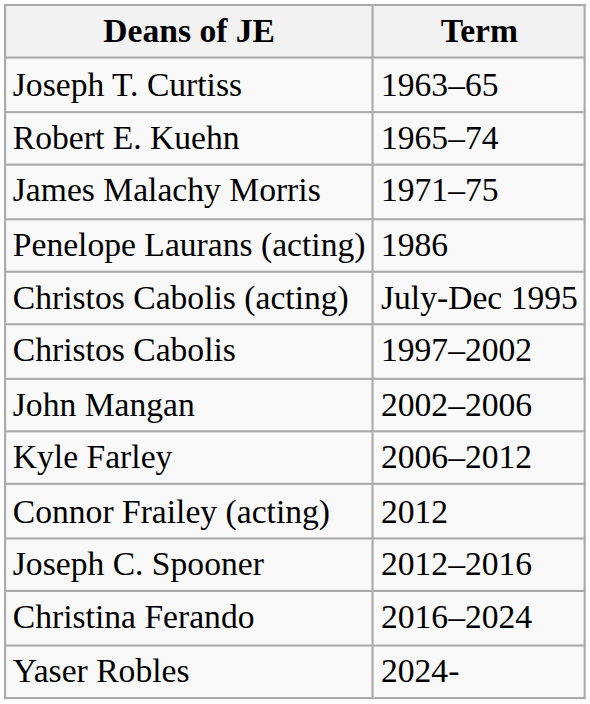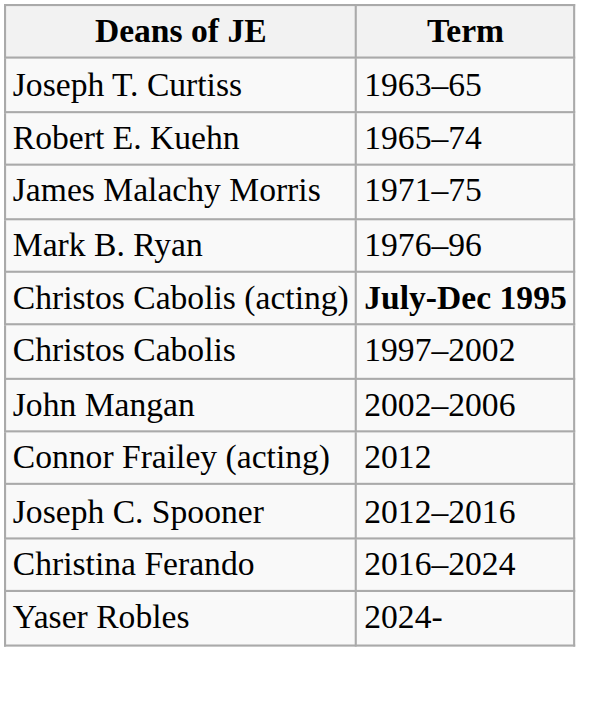+ row: Mark B. Ryan | 1976–96
- row: Penelope Laurans (acting) | 1986
Christos Cabolis (acting) | Term: normal -> bold
- row: Kyle Farley | 2006–2012
